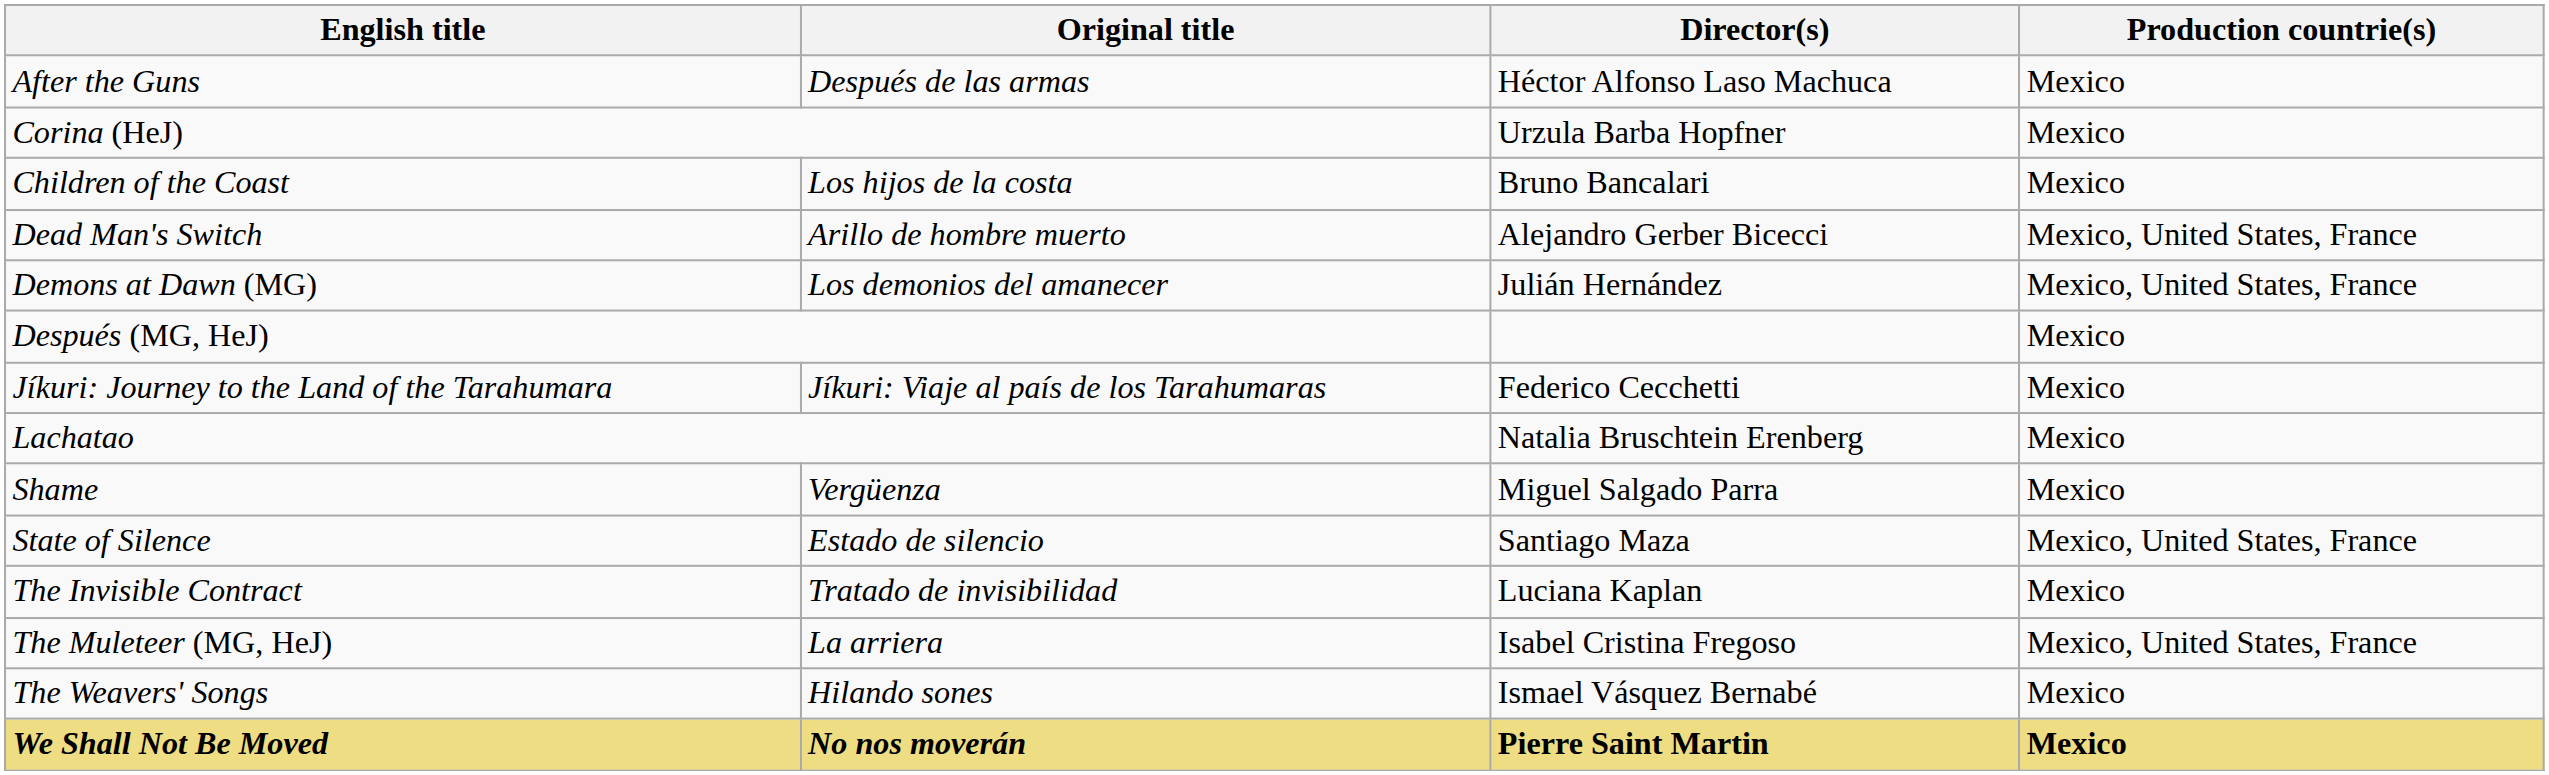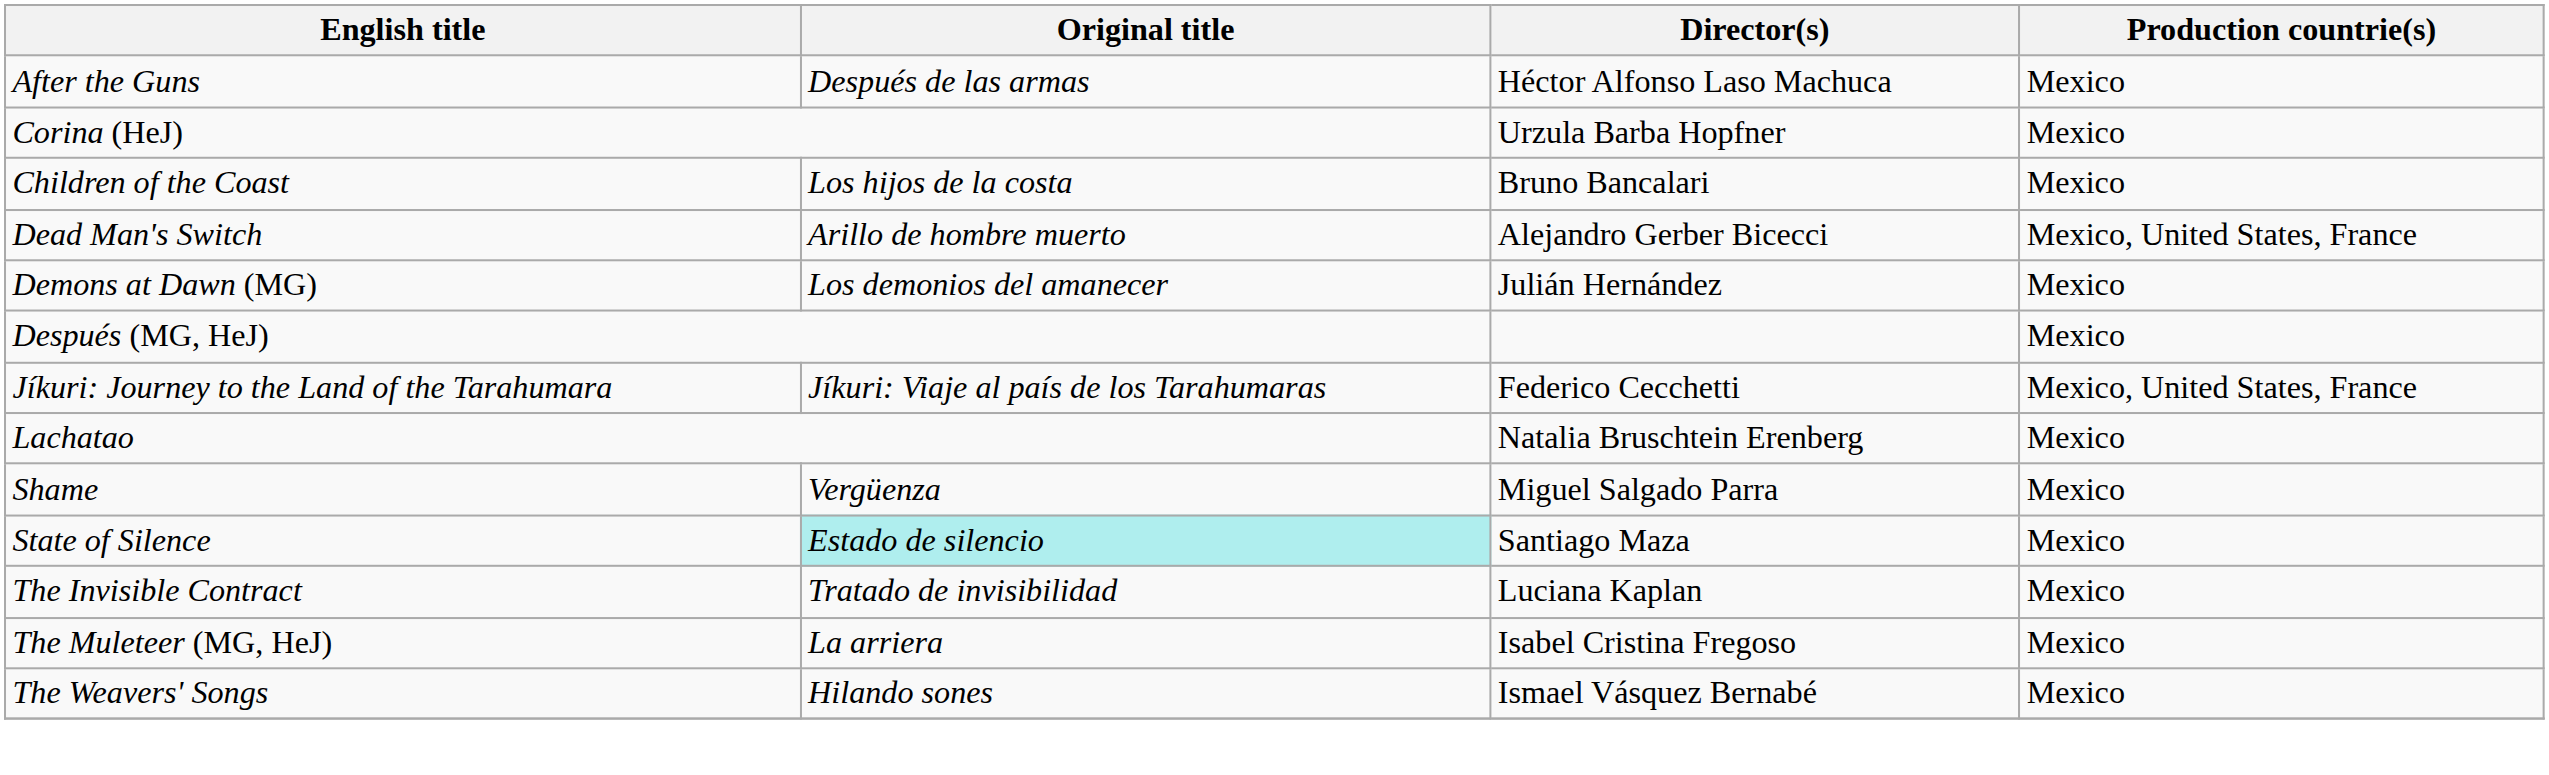Demons at Dawn (MG) | Production countrie(s): Mexico, United States, France -> Mexico
Jíkuri: Journey to the Land of the Tarahumara | Production countrie(s): Mexico -> Mexico, United States, France
State of Silence | Original title: no background -> paleturquoise background
State of Silence | Production countrie(s): Mexico, United States, France -> Mexico
The Muleteer (MG, HeJ) | Production countrie(s): Mexico, United States, France -> Mexico
- row: We Shall Not Be Moved | No nos moverán | Pierre Saint Martin | Mexico
